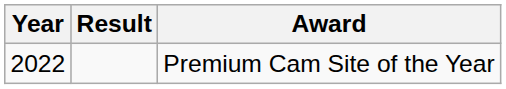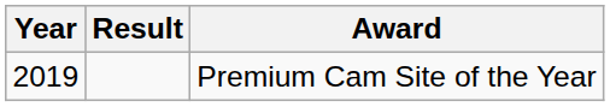Premium Cam Site of the Year | Year: 2022 -> 2019
